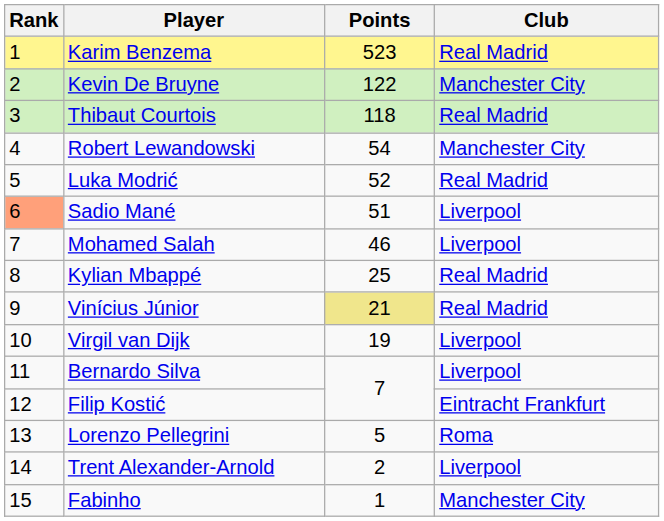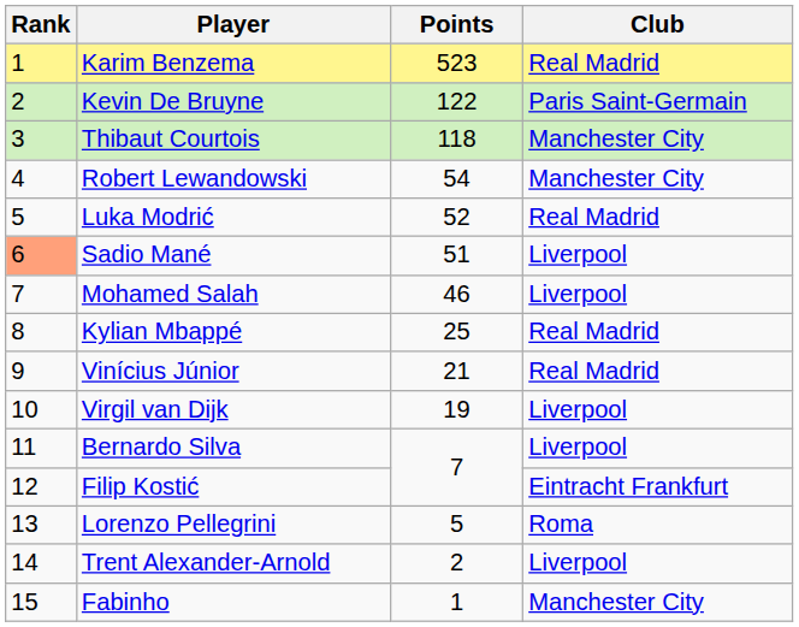Kevin De Bruyne | Club: Manchester City -> Paris Saint-Germain
Thibaut Courtois | Club: Real Madrid -> Manchester City
Vinícius Júnior | Points: khaki background -> no background
